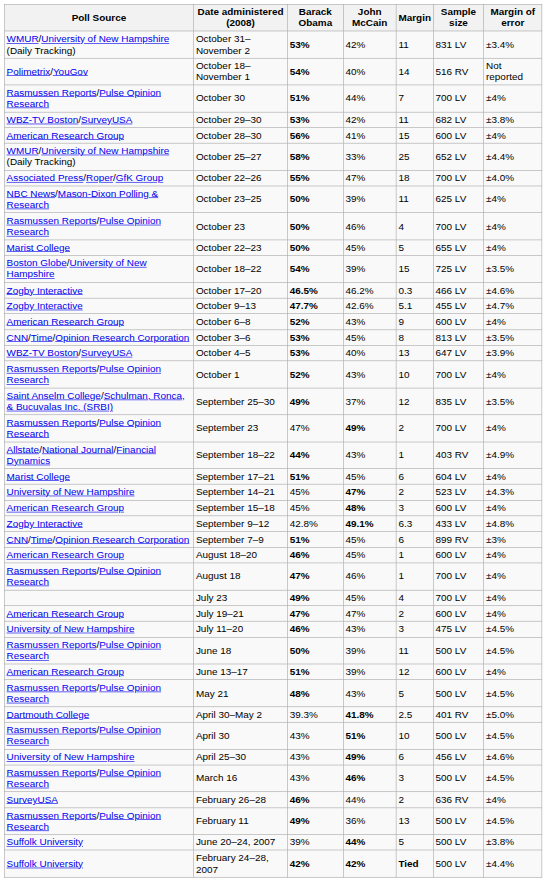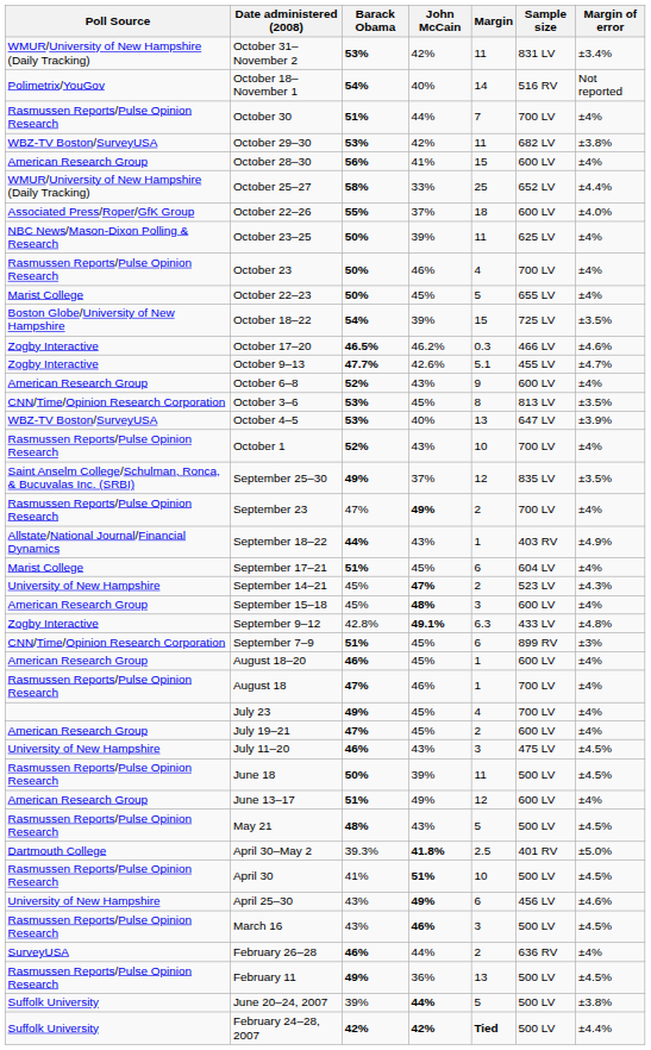October 22–26 | John McCain: 47% -> 37%
October 22–26 | Sample size: 700 LV -> 600 LV
July 19–21 | John McCain: 47% -> 45%
June 13–17 | John McCain: 39% -> 49%
April 30 | Barack Obama: 43% -> 41%
